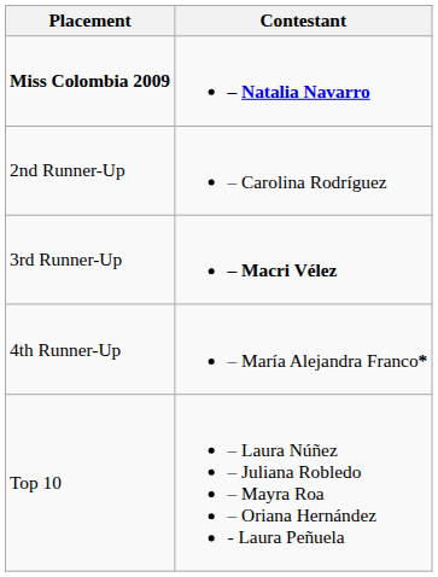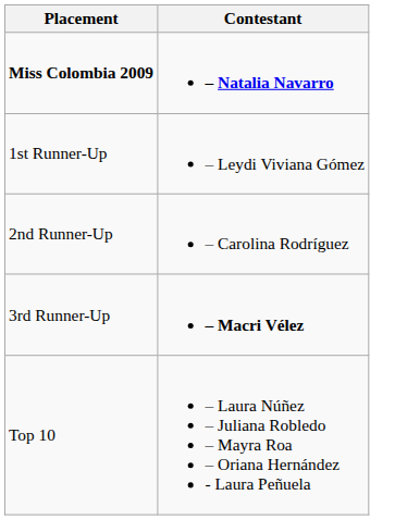+ row: 1st Runner-Up | – Leydi Viviana Gómez
- row: 4th Runner-Up | – María Alejandra Franco*
